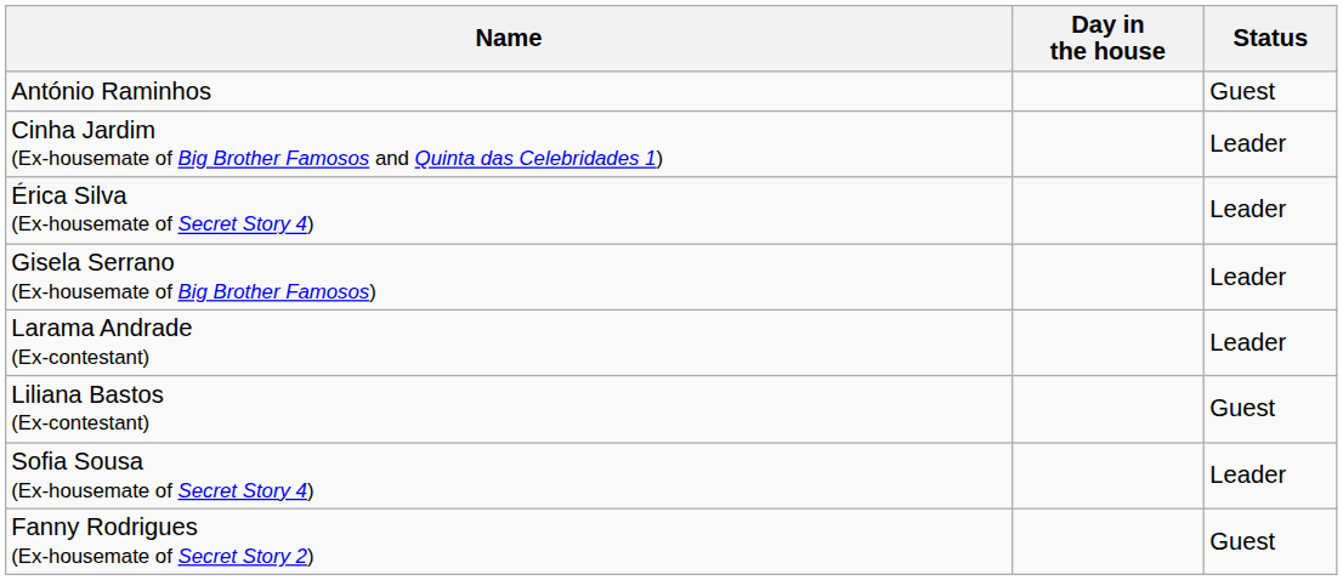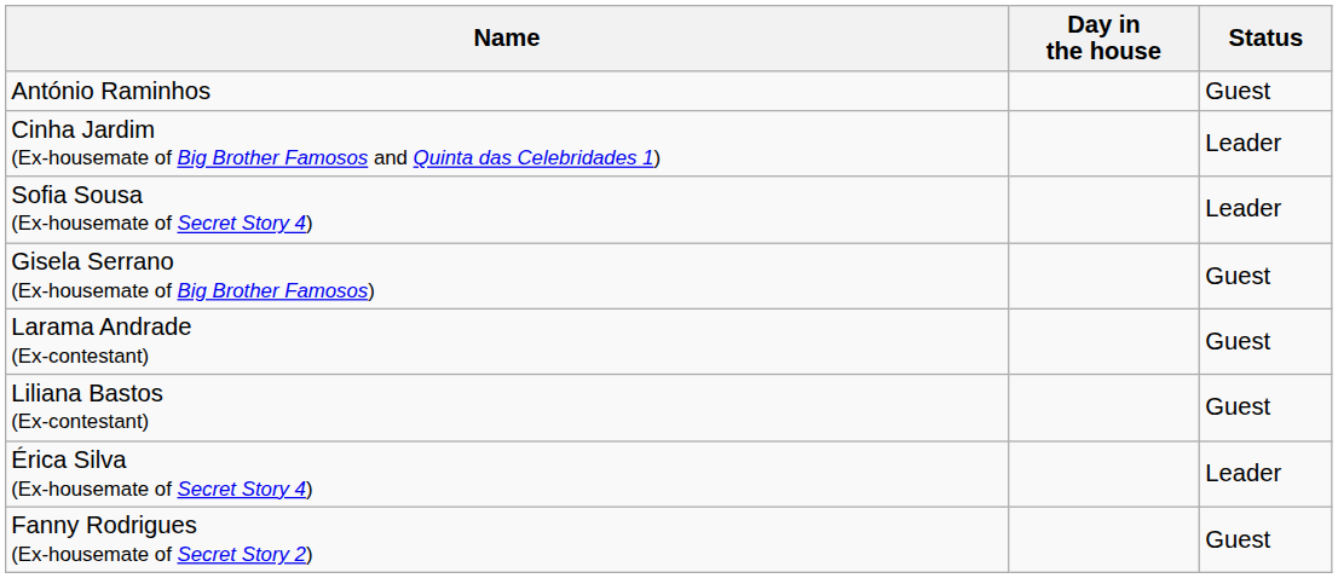rows swapped: Érica Silva (Ex-housemate of Secret Story 4) <-> Sofia Sousa (Ex-housemate of Secret Story 4)
Gisela Serrano (Ex-housemate of Big Brother Famosos) | Status: Leader -> Guest
Larama Andrade (Ex-contestant) | Status: Leader -> Guest
